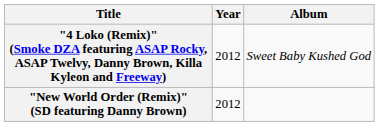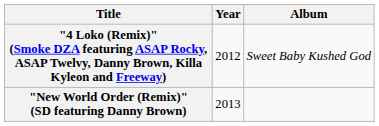"New World Order (Remix)" (SD featuring Danny Brown) | Year: 2012 -> 2013
